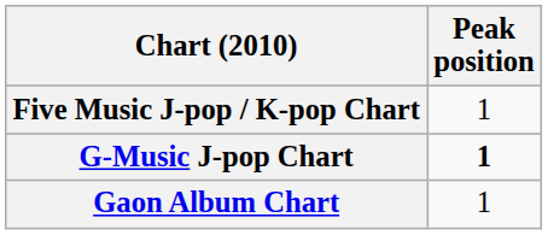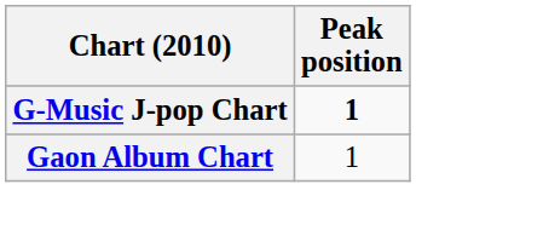- row: Five Music J-pop / K-pop Chart | 1
